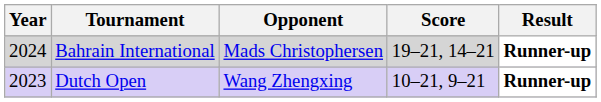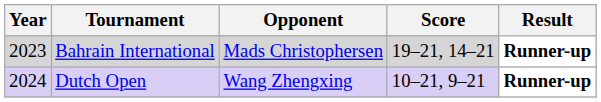Bahrain International | Year: 2024 -> 2023
Dutch Open | Year: 2023 -> 2024
